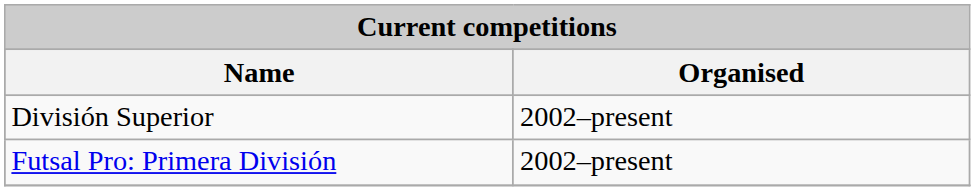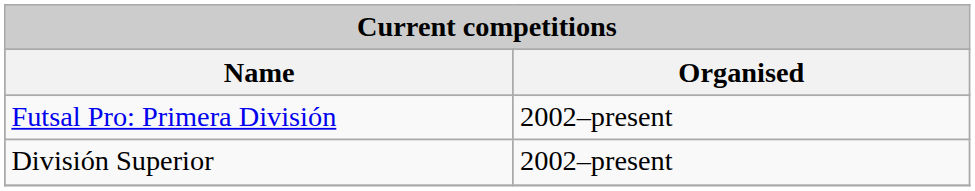rows swapped: Futsal Pro: Primera División <-> División Superior
